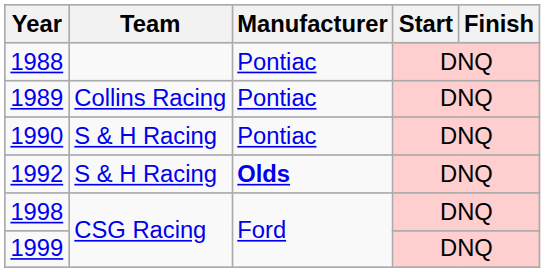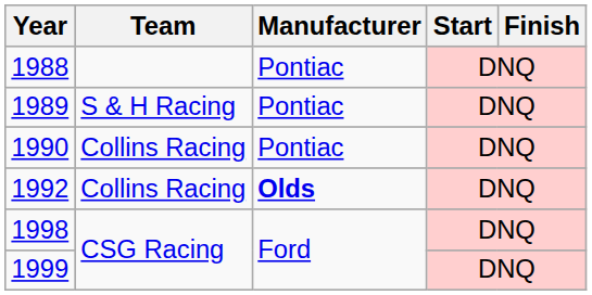1989 | Team: Collins Racing -> S & H Racing
1990 | Team: S & H Racing -> Collins Racing
1992 | Team: S & H Racing -> Collins Racing
